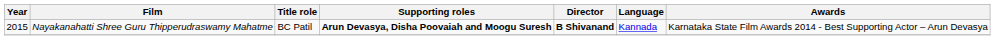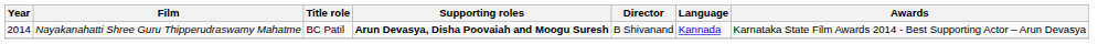Nayakanahatti Shree Guru Thipperudraswamy Mahatme | Year: 2015 -> 2014
Nayakanahatti Shree Guru Thipperudraswamy Mahatme | Director: bold -> normal
